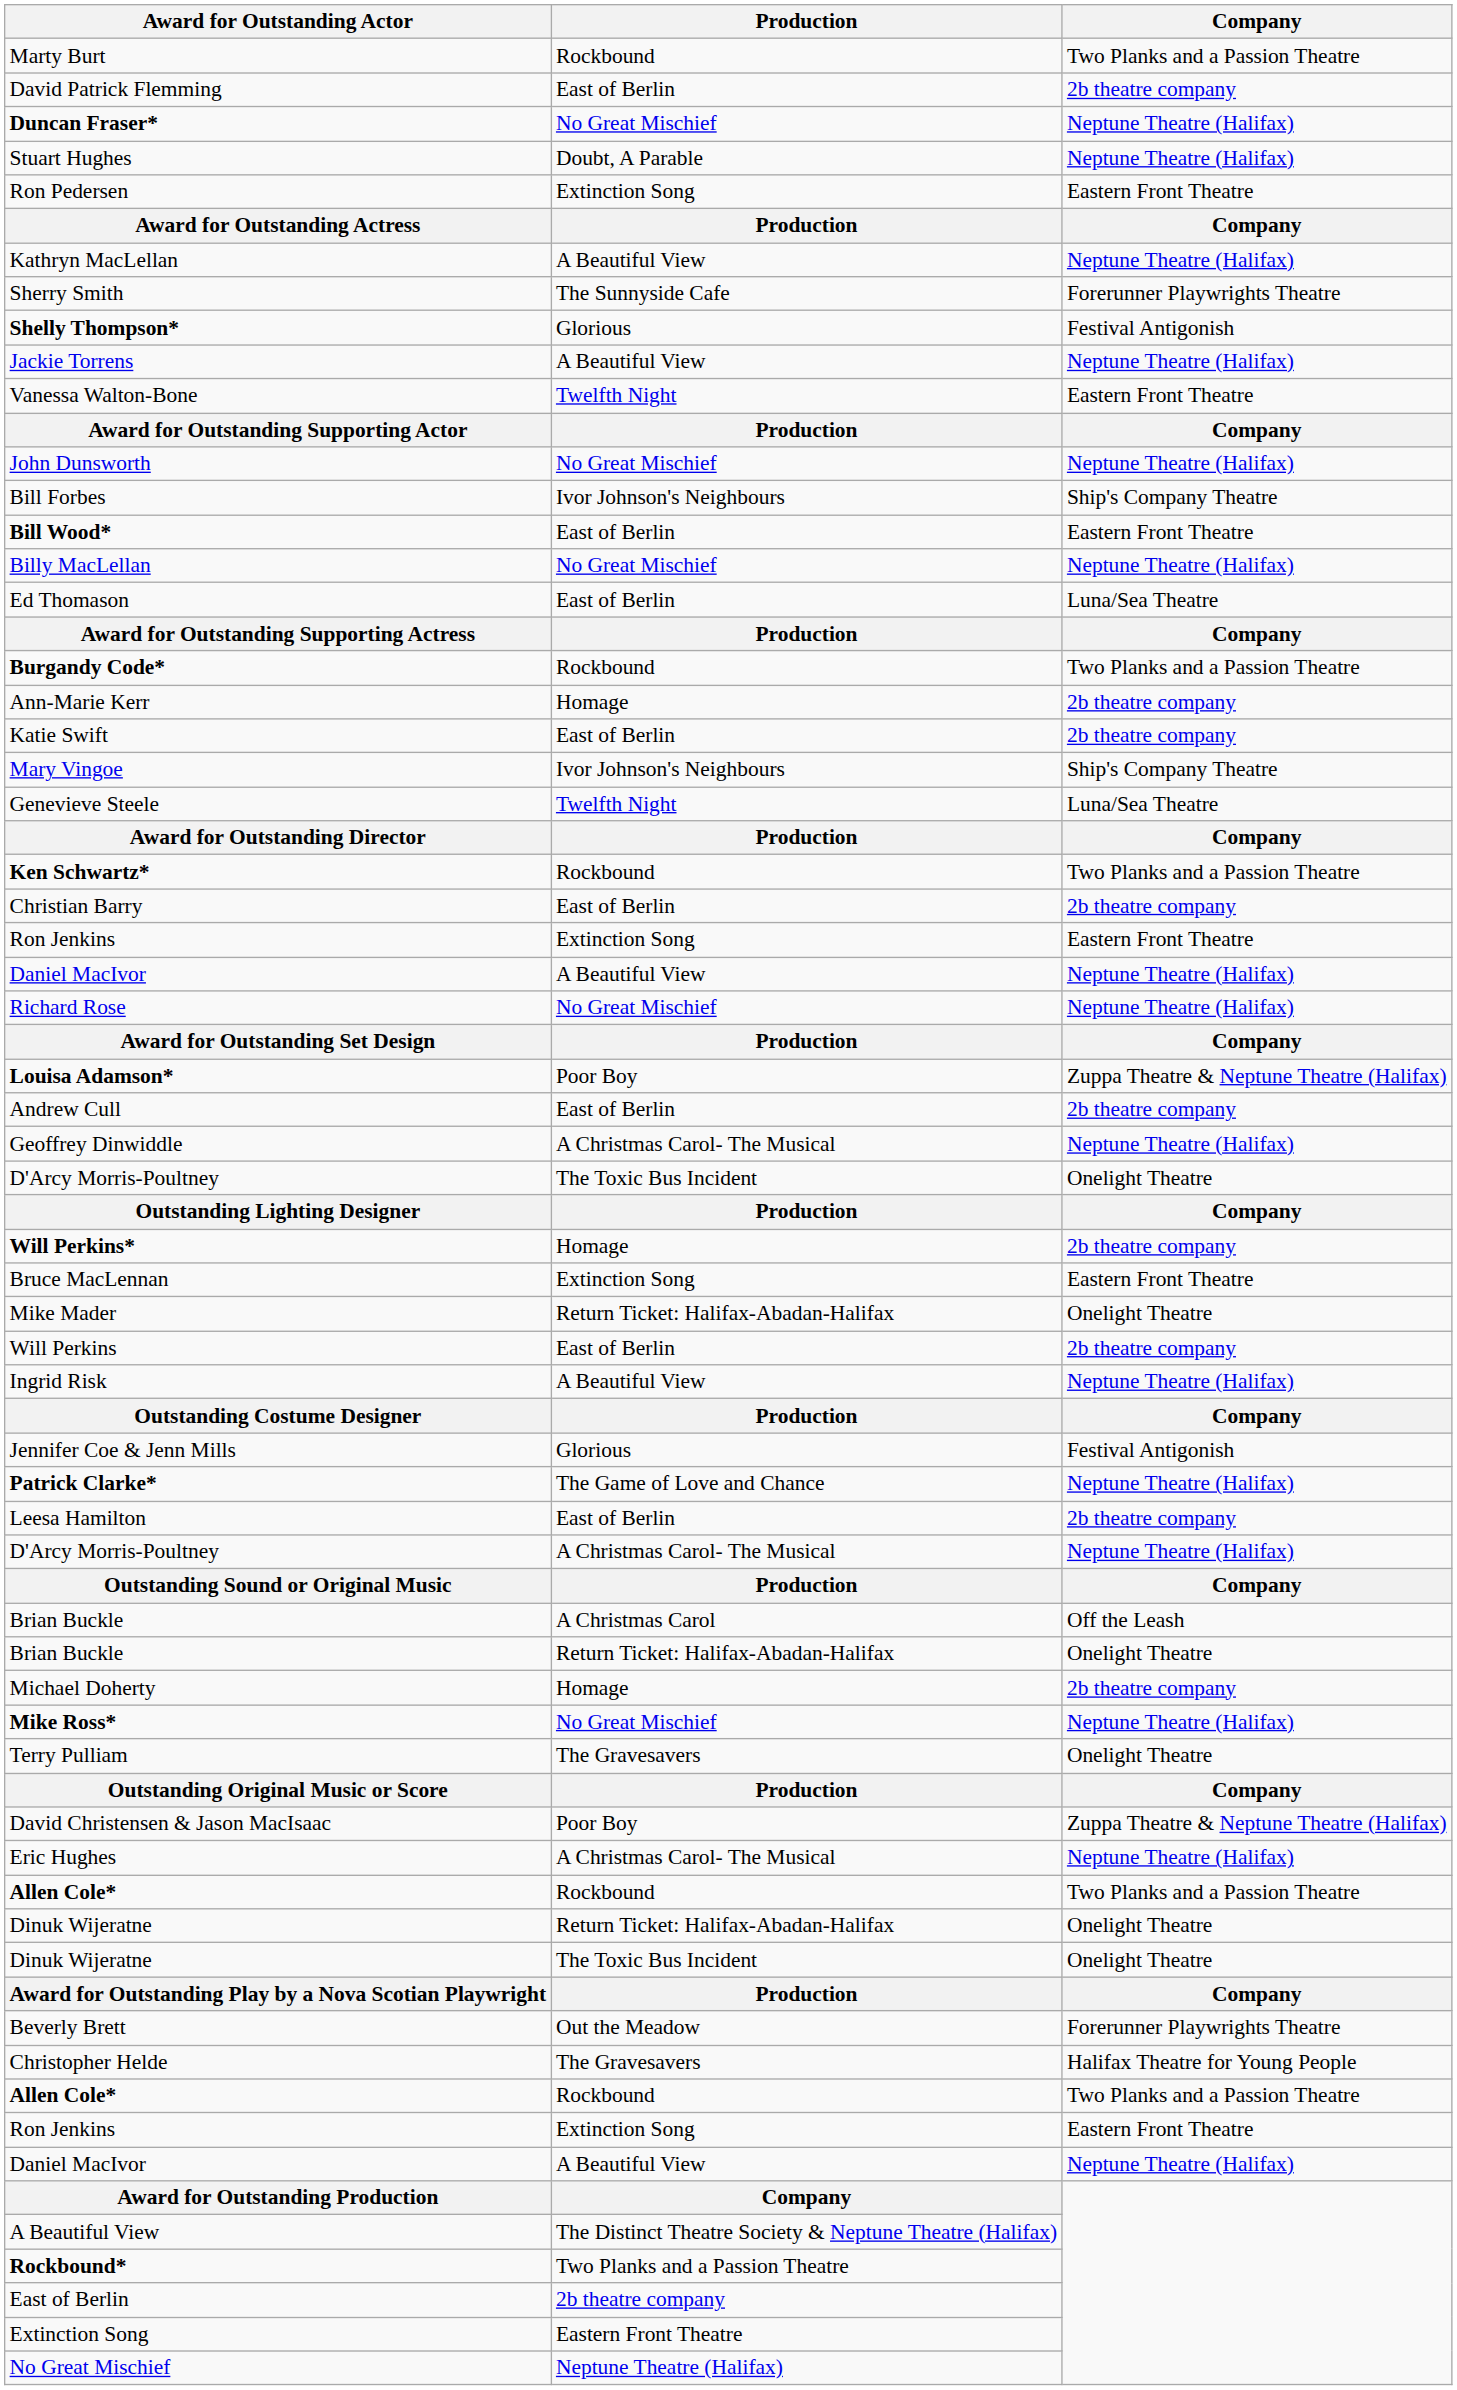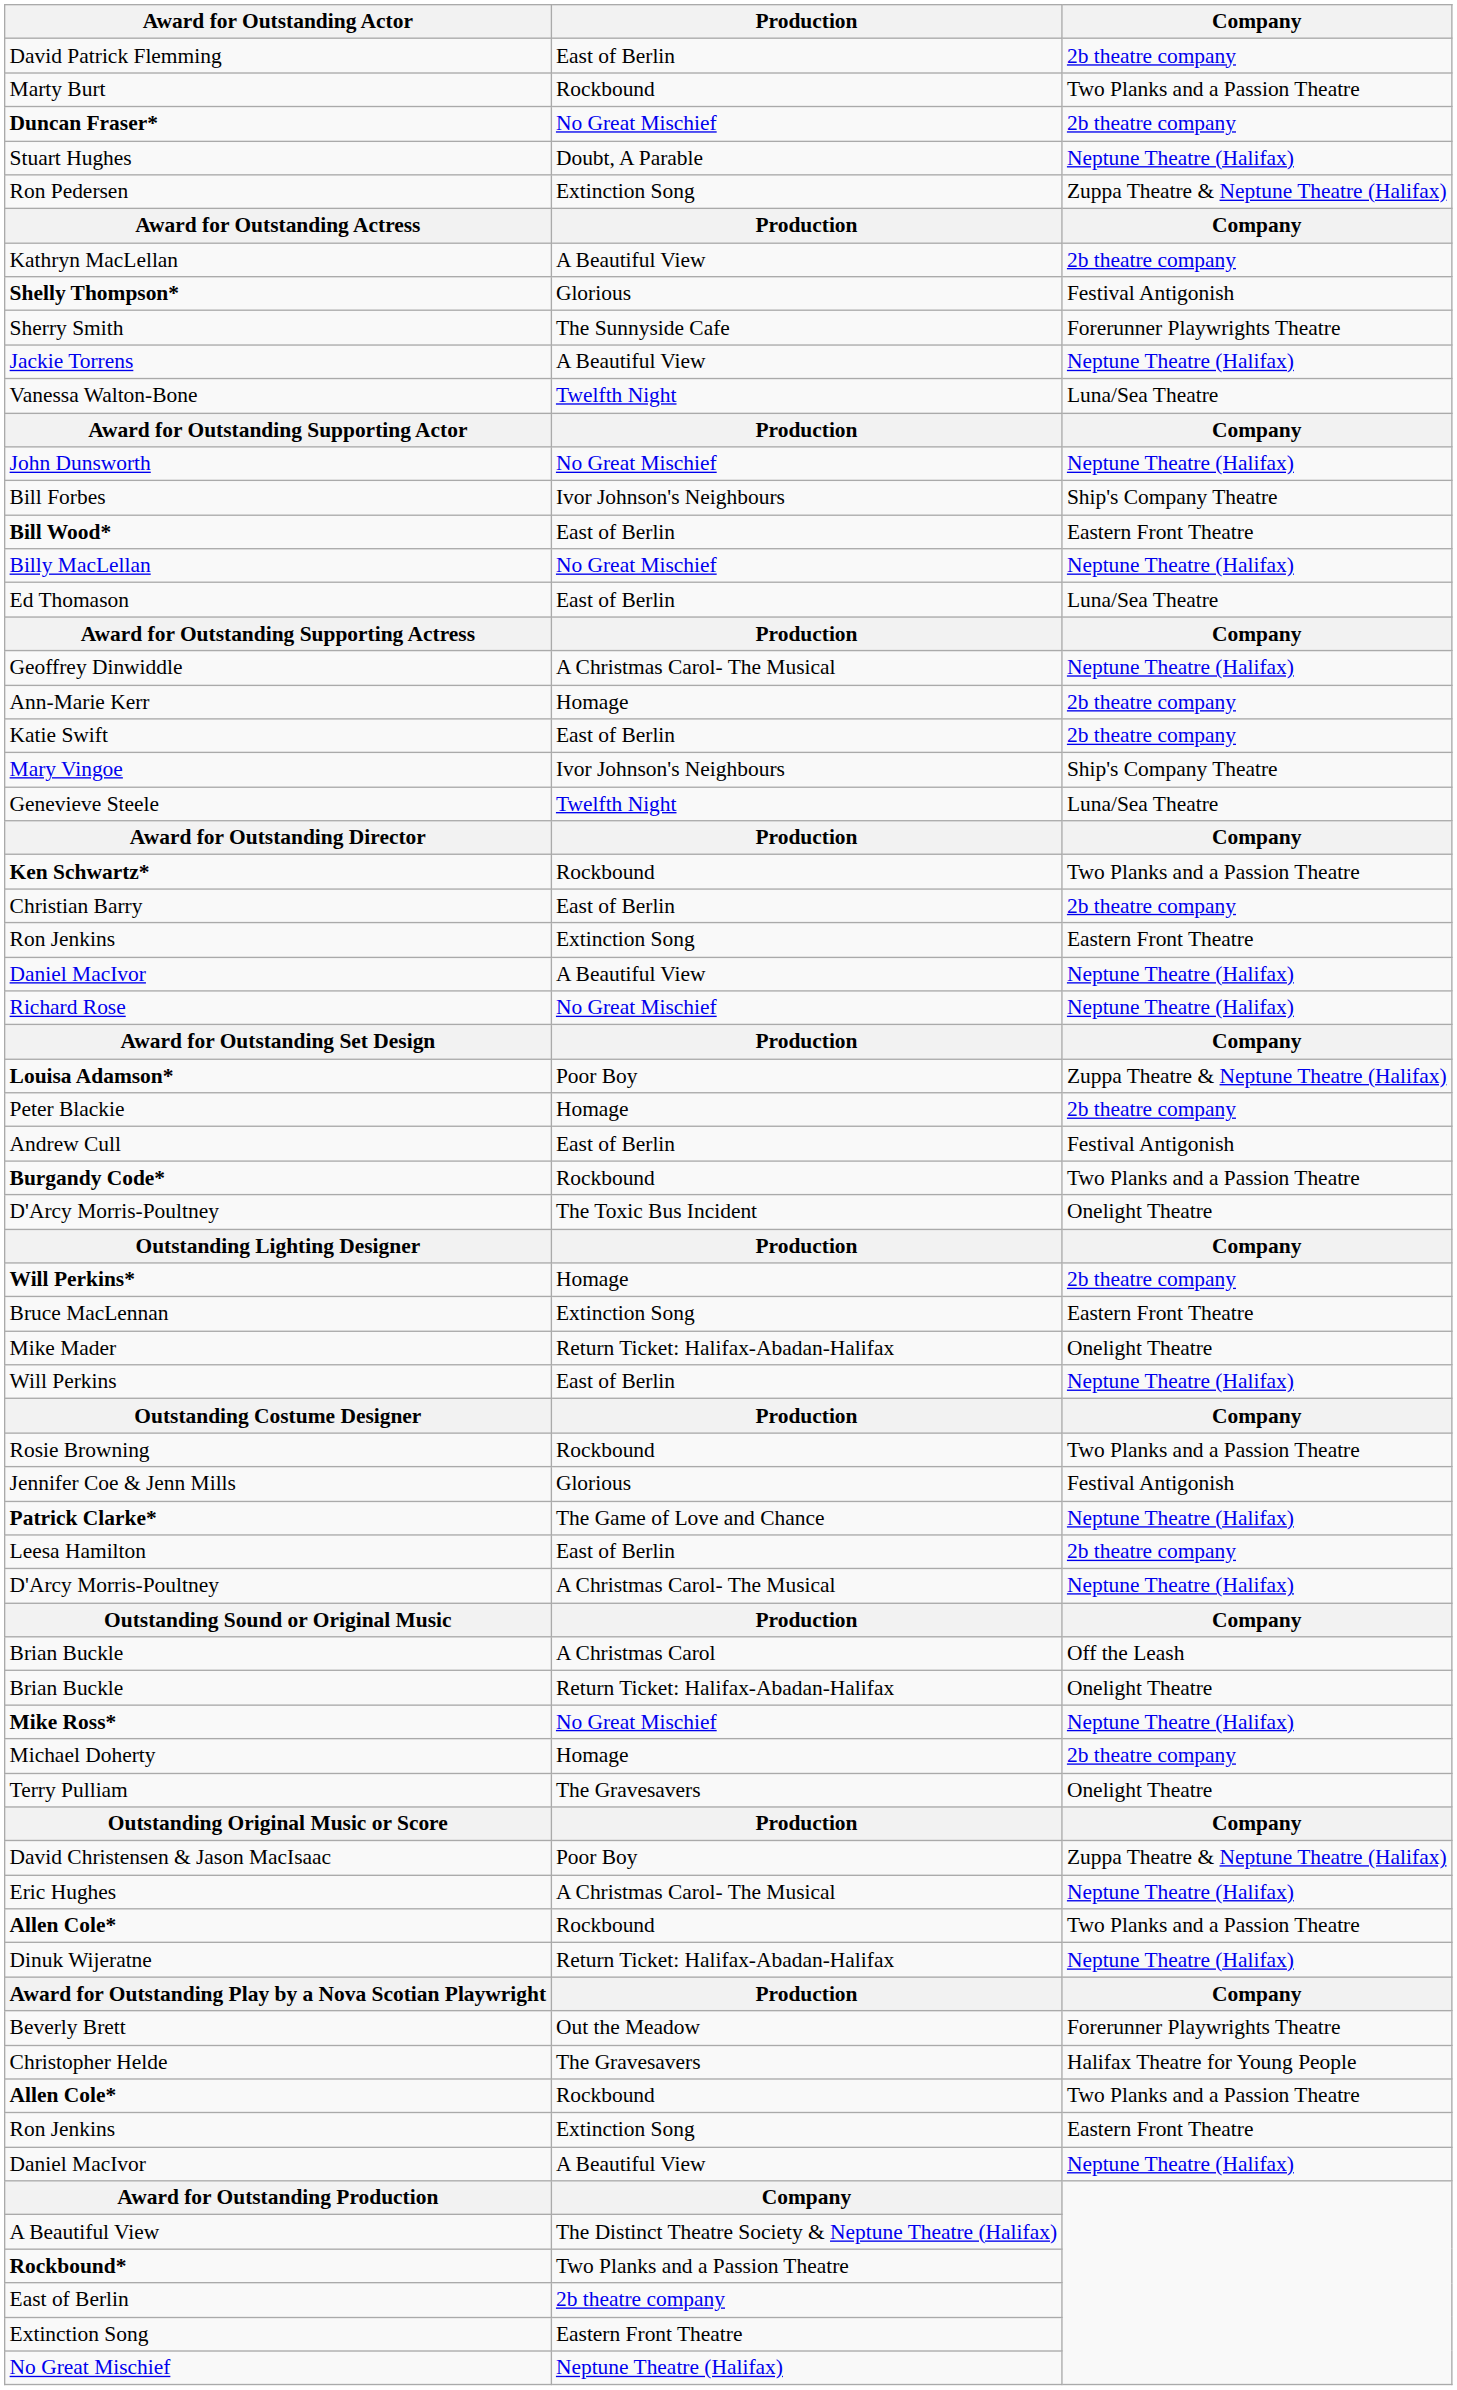rows swapped: Marty Burt <-> David Patrick Flemming
Duncan Fraser* | Company: Neptune Theatre (Halifax) -> 2b theatre company
Ron Pedersen | Company: Eastern Front Theatre -> Zuppa Theatre & Neptune Theatre (Halifax)
Kathryn MacLellan | Company: Neptune Theatre (Halifax) -> 2b theatre company
rows swapped: Sherry Smith <-> Shelly Thompson*
Vanessa Walton-Bone | Company: Eastern Front Theatre -> Luna/Sea Theatre
rows swapped: Burgandy Code* <-> Geoffrey Dinwiddle
+ row: Peter Blackie | Homage | 2b theatre company
Andrew Cull | Company: 2b theatre company -> Festival Antigonish
Will Perkins | Company: 2b theatre company -> Neptune Theatre (Halifax)
- row: Ingrid Risk | A Beautiful View | Neptune Theatre (Halifax)
+ row: Rosie Browning | Rockbound | Two Planks and a Passion Theatre
rows swapped: Mike Ross* <-> Michael Doherty
Dinuk Wijeratne / Return Ticket: Halifax-Abadan-Halifax | Company: Onelight Theatre -> Neptune Theatre (Halifax)
- row: Dinuk Wijeratne | The Toxic Bus Incident | Onelight Theatre
